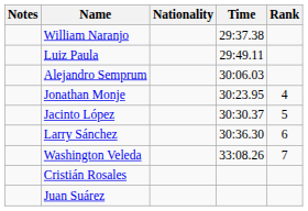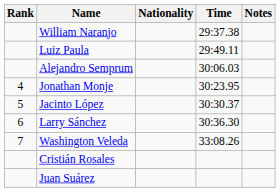columns swapped: Rank <-> Notes
